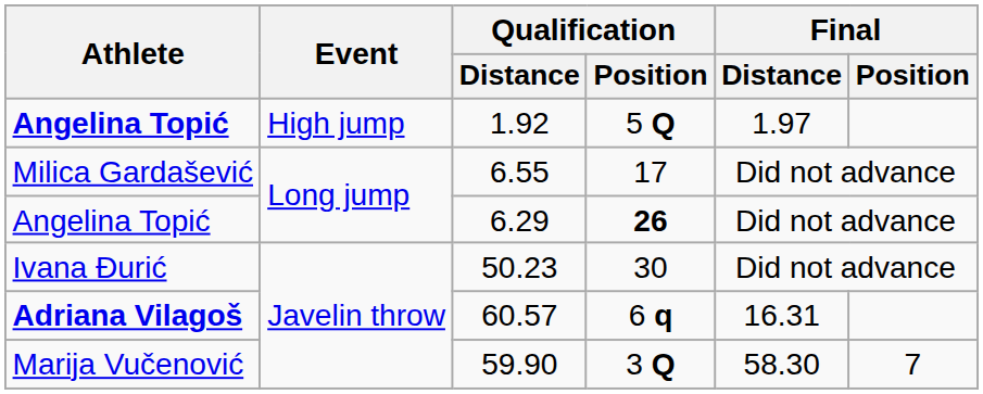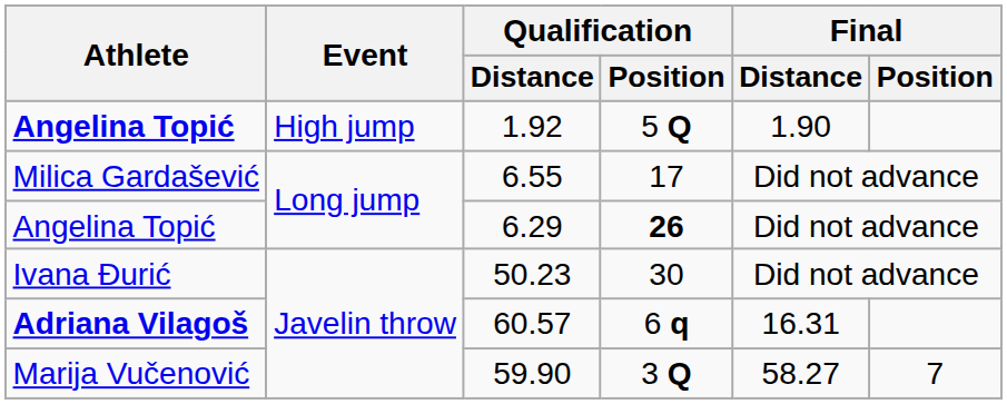1.92 | Final / Distance: 1.97 -> 1.90
59.90 | Final / Distance: 58.30 -> 58.27
